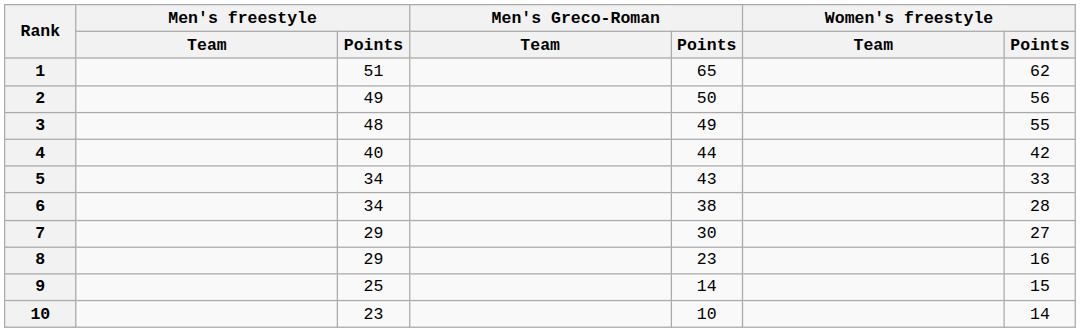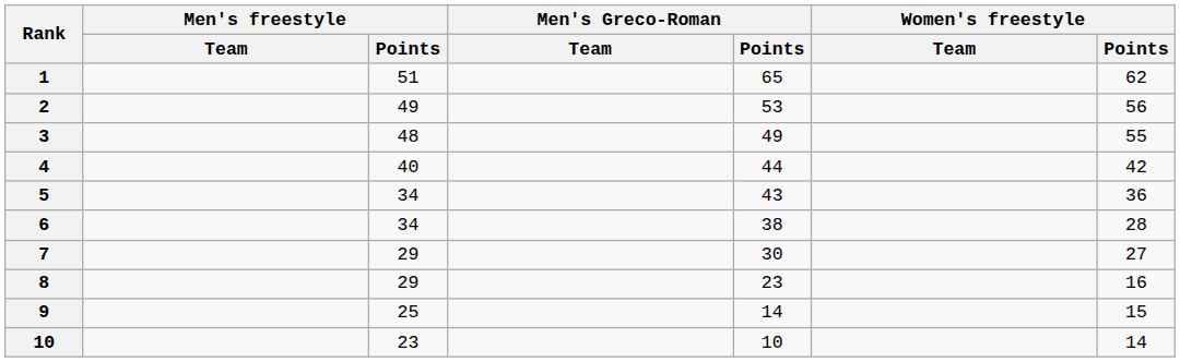2 | Men's Greco-Roman / Points: 50 -> 53
5 | Women's freestyle / Points: 33 -> 36
